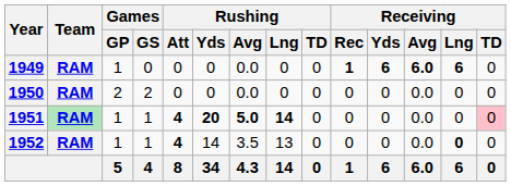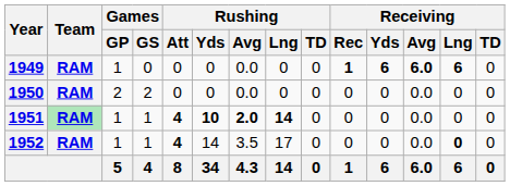1951 | Rushing / Yds: 20 -> 10
1951 | Rushing / Avg: 5.0 -> 2.0
1951 | Receiving / TD: pink background -> no background
1952 | Rushing / Lng: 13 -> 17
